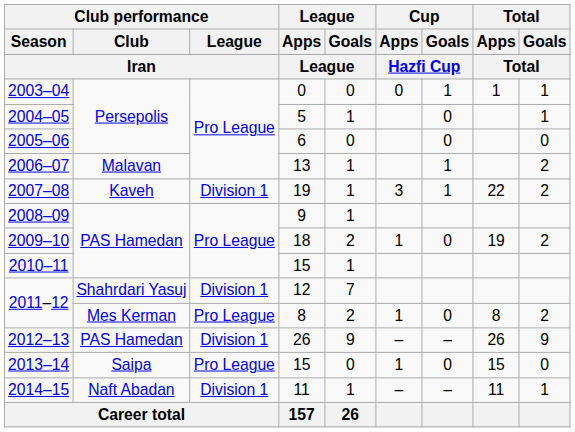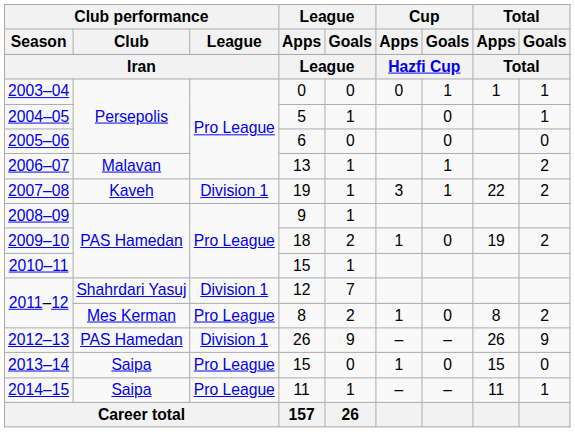2014–15 | Club performance / Club: Naft Abadan -> Saipa
2014–15 | Club performance / League: Division 1 -> Pro League
